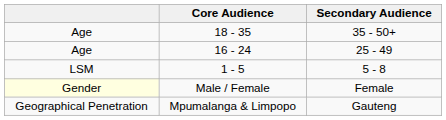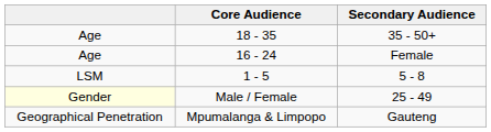16 - 24 | Secondary Audience: 25 - 49 -> Female
Male / Female | Secondary Audience: Female -> 25 - 49
